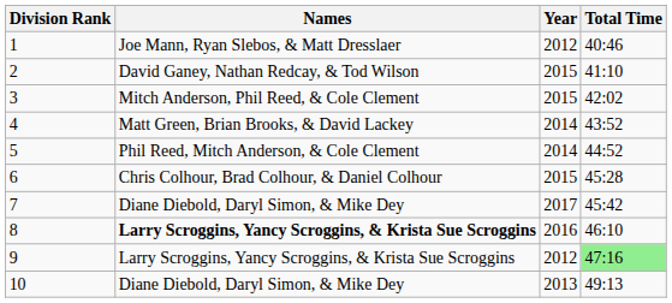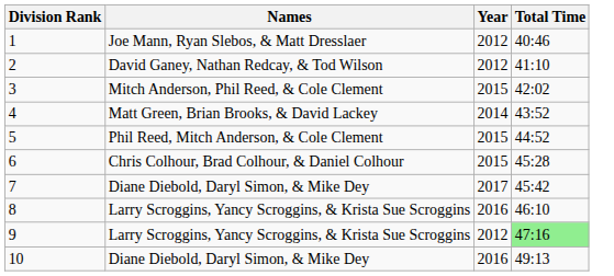2 | Year: 2015 -> 2012
5 | Year: 2014 -> 2015
8 | Names: bold -> normal
10 | Year: 2013 -> 2016
